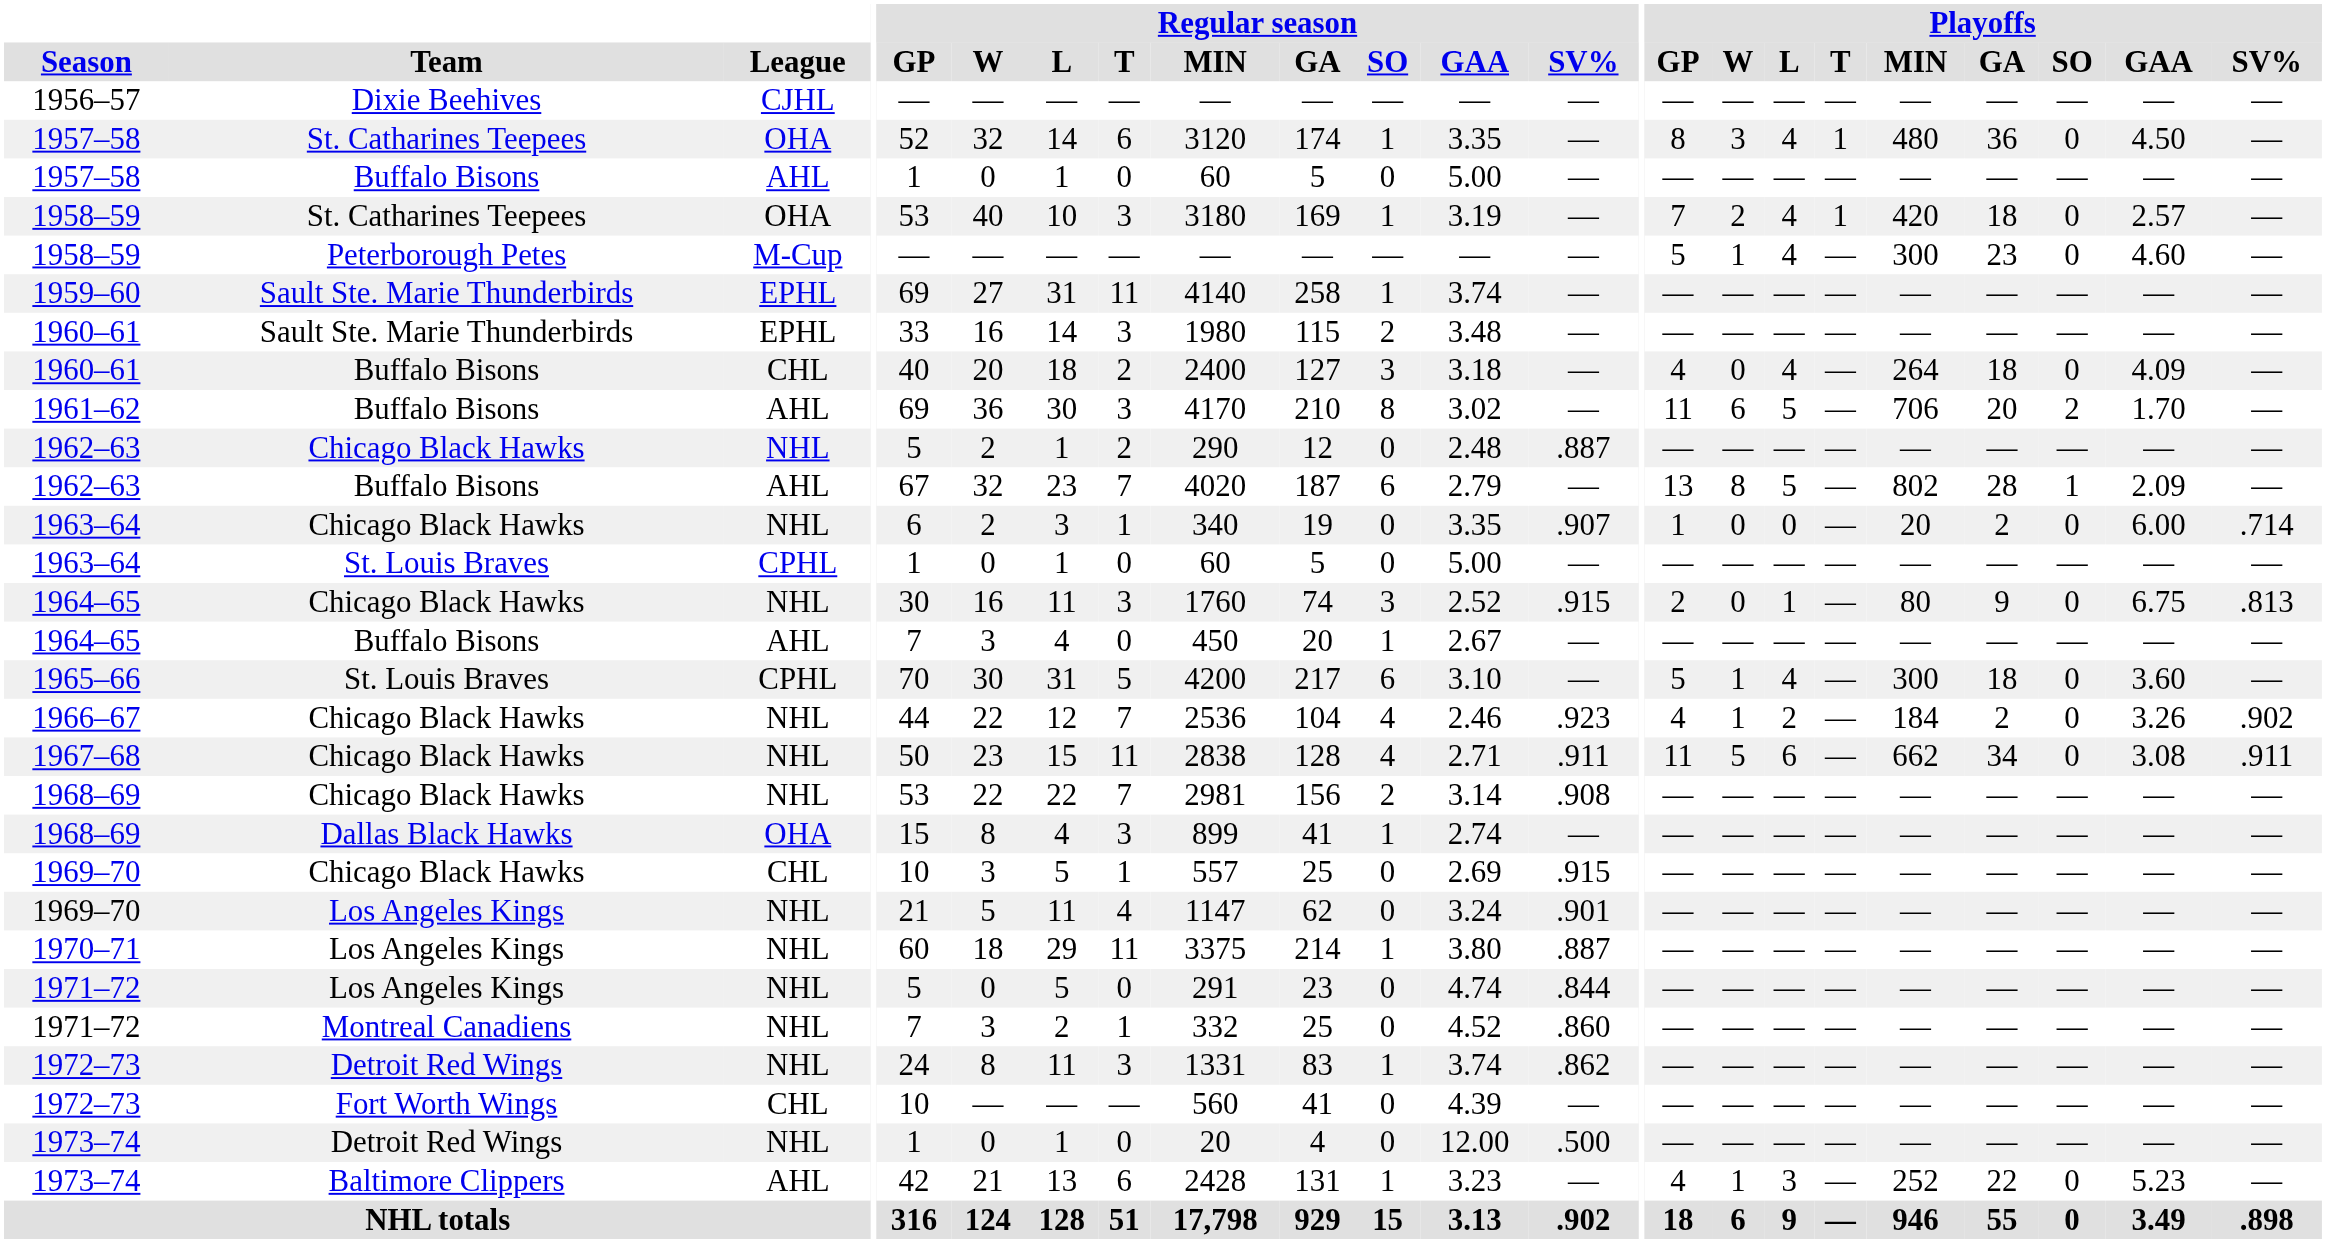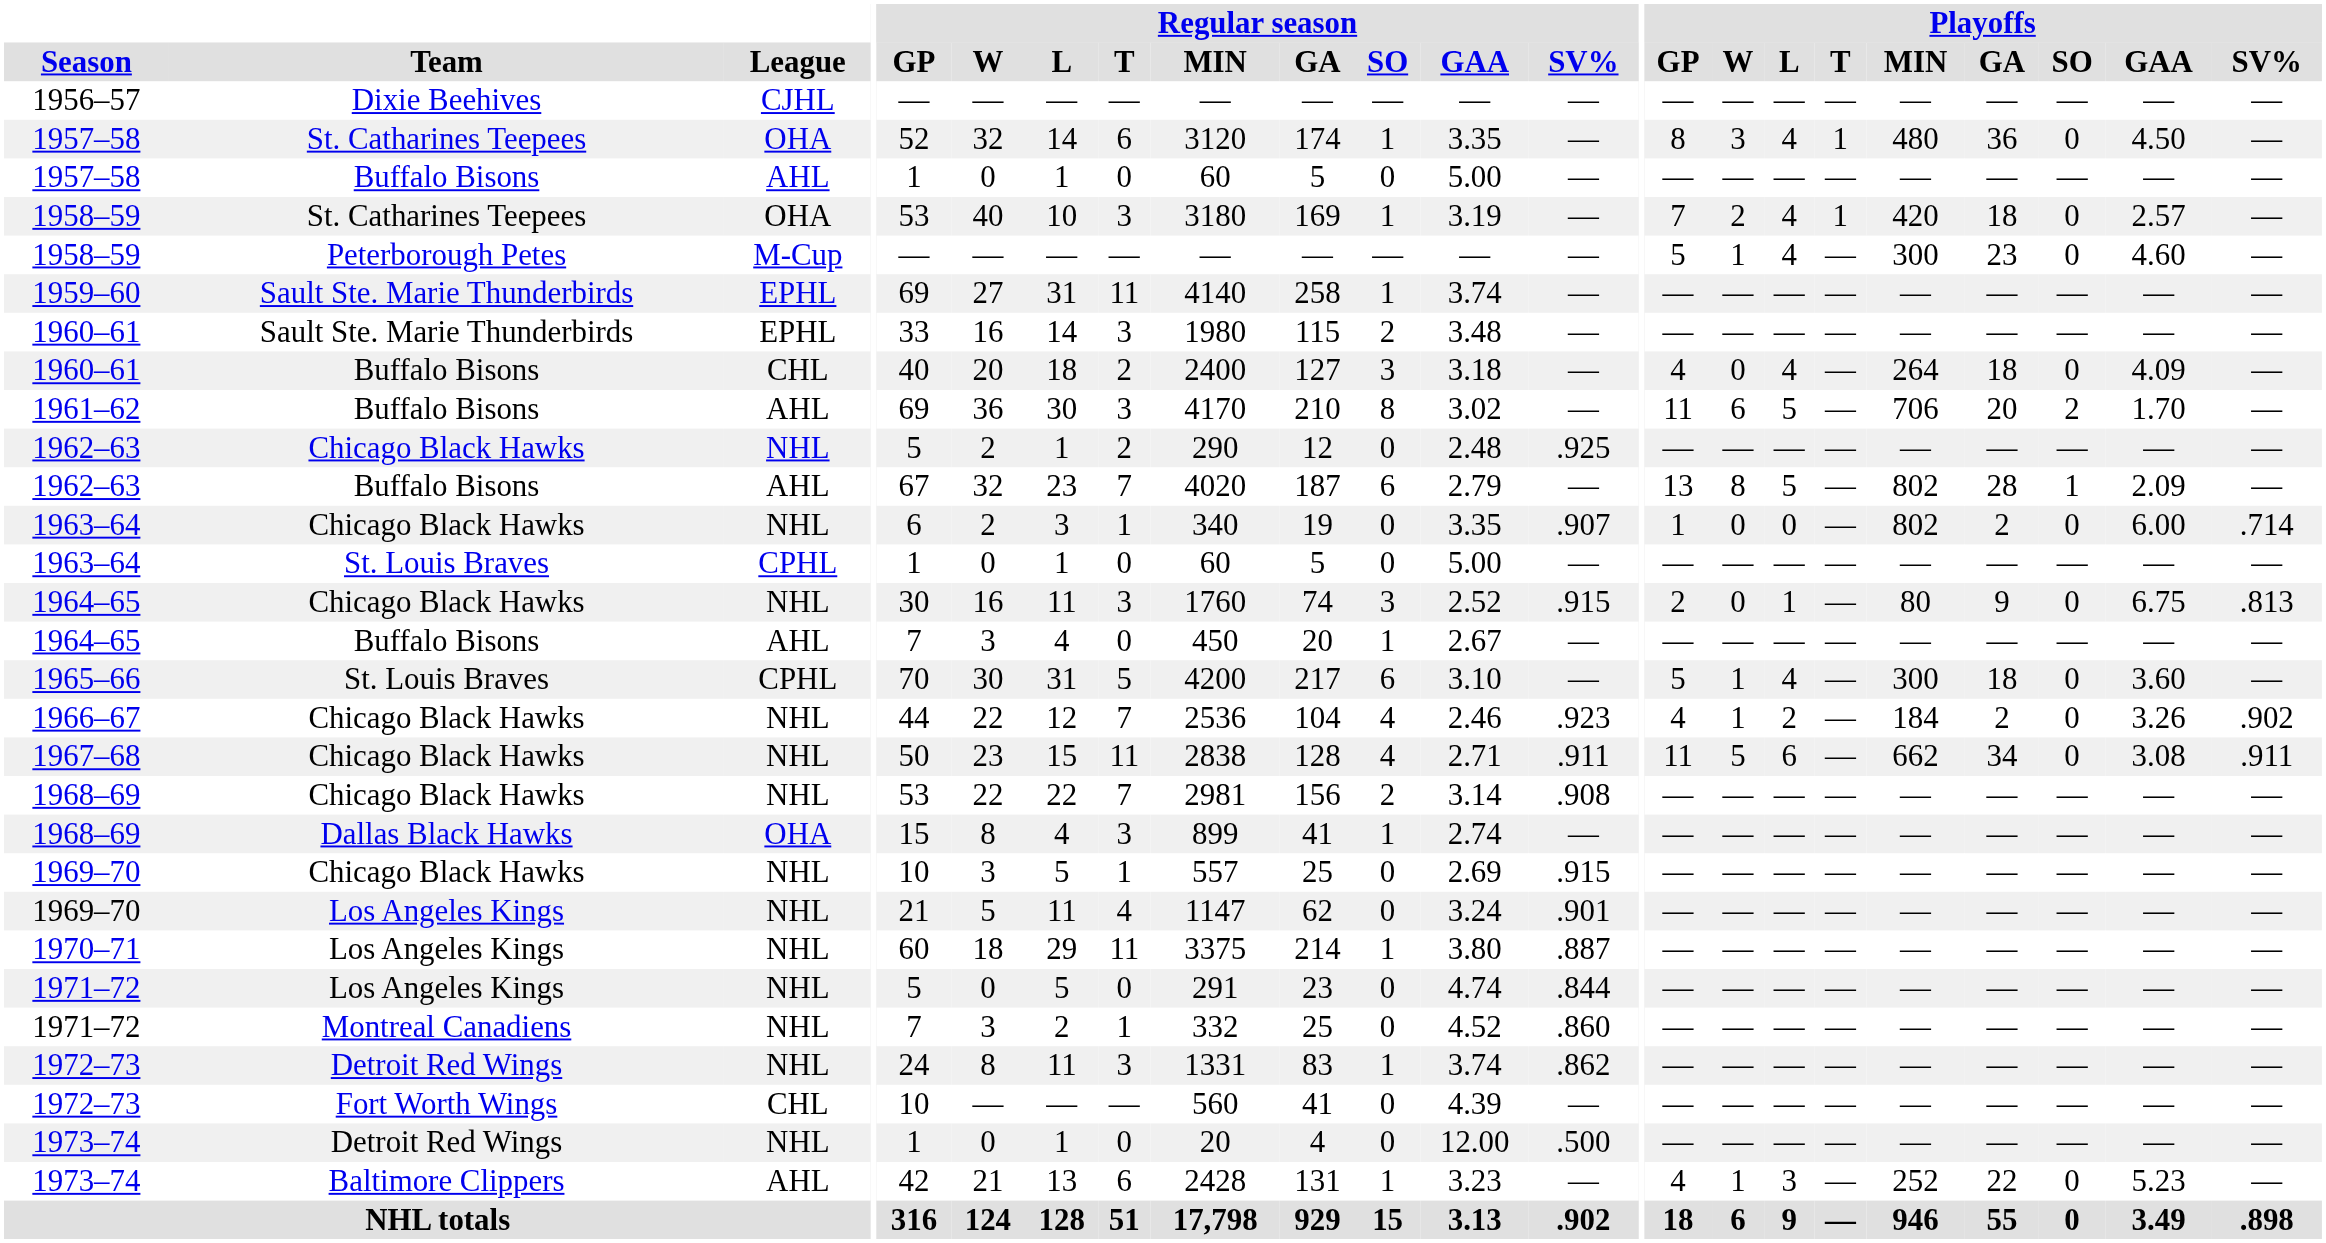1962–63 / Chicago Black Hawks | Regular season / SV%: .887 -> .925
1963–64 / Chicago Black Hawks | Playoffs / MIN: 20 -> 802
1969–70 / Chicago Black Hawks | League: CHL -> NHL
